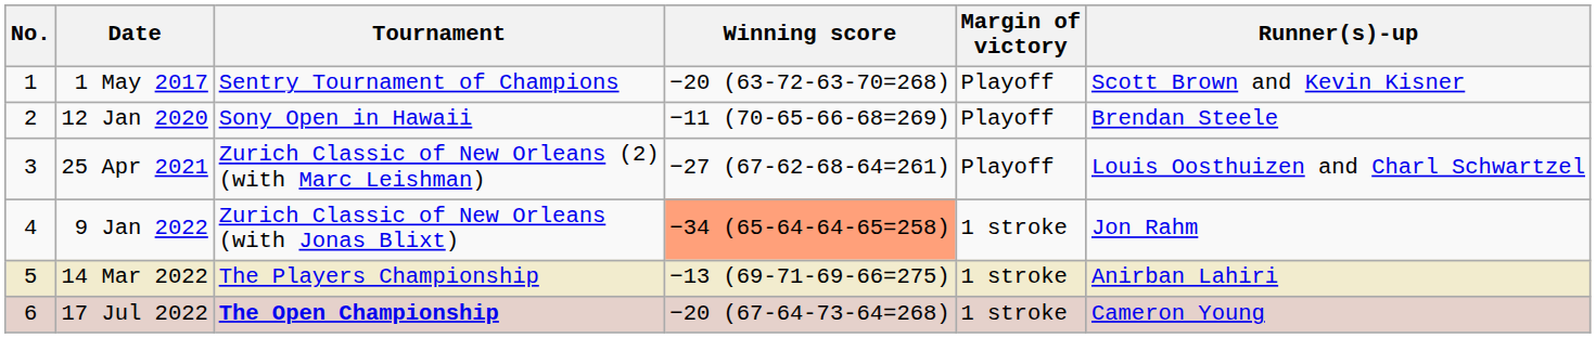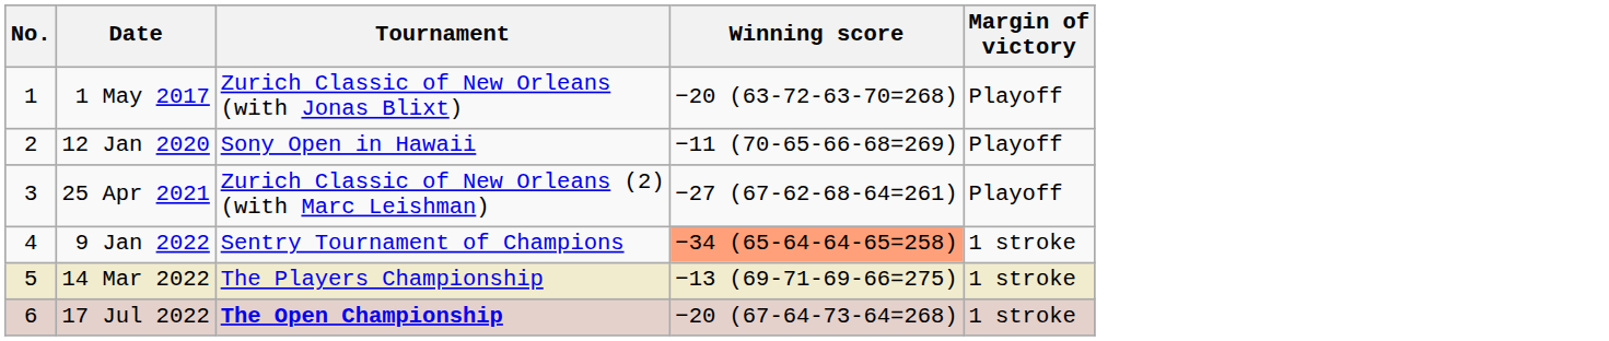- column: Runner(s)-up | Scott Brown and Kevin Kisner | Brendan Steele | Louis Oosthuizen and Charl Schwartzel | Jon Rahm | Anirban Lahiri | Cameron Young
1 May 2017 | Tournament: Sentry Tournament of Champions -> Zurich Classic of New Orleans (with Jonas Blixt)
9 Jan 2022 | Tournament: Zurich Classic of New Orleans (with Jonas Blixt) -> Sentry Tournament of Champions
